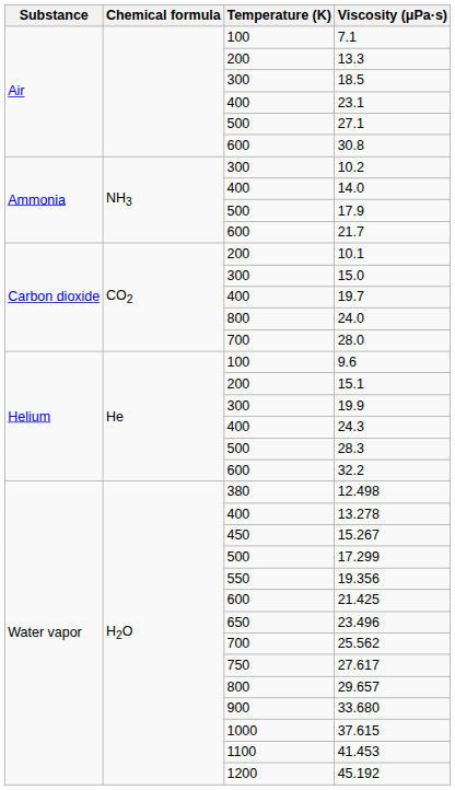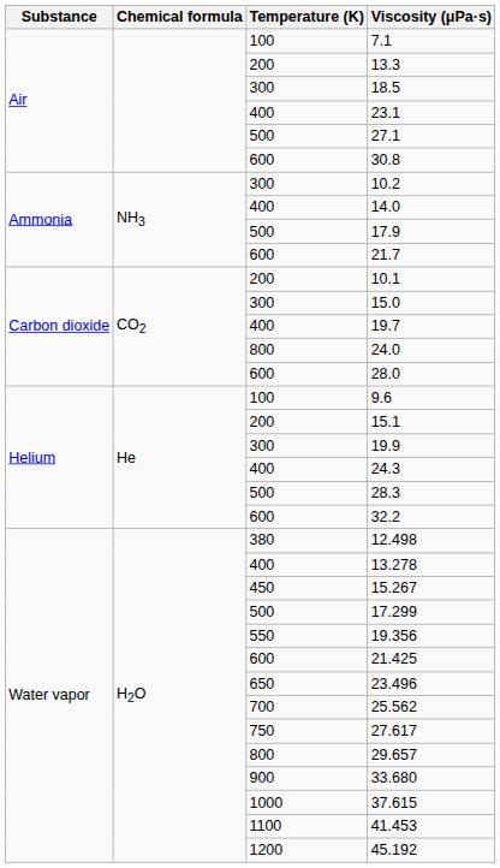28.0 | Temperature (K): 700 -> 600
